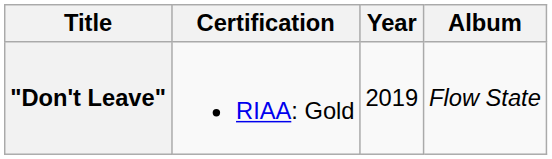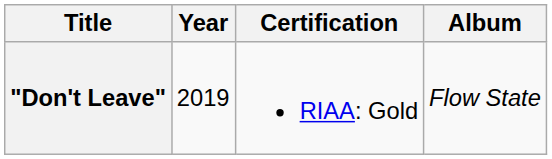columns swapped: Year <-> Certification
